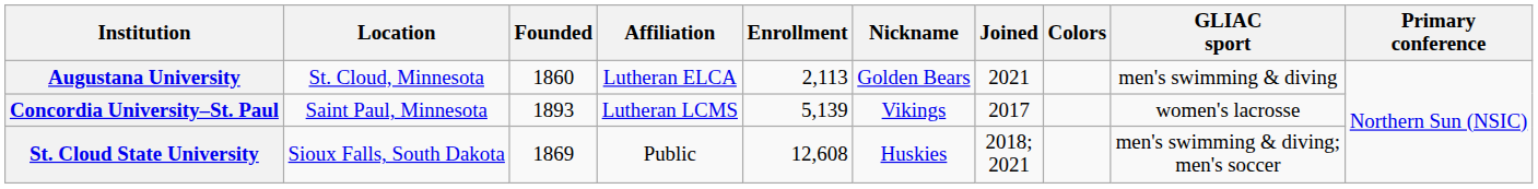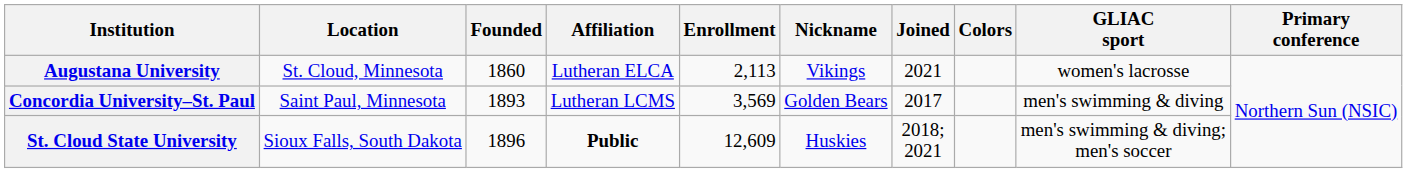Augustana University | Nickname: Golden Bears -> Vikings
Augustana University | GLIAC sport: men's swimming & diving -> women's lacrosse
Concordia University–St. Paul | Enrollment: 5,139 -> 3,569
Concordia University–St. Paul | Nickname: Vikings -> Golden Bears
Concordia University–St. Paul | GLIAC sport: women's lacrosse -> men's swimming & diving
St. Cloud State University | Founded: 1869 -> 1896
St. Cloud State University | Affiliation: normal -> bold
St. Cloud State University | Enrollment: 12,608 -> 12,609
